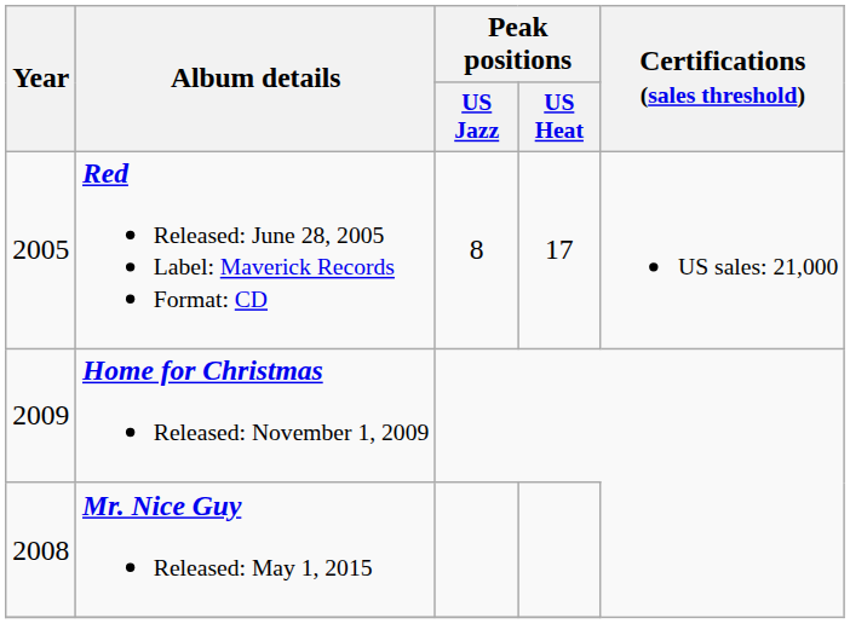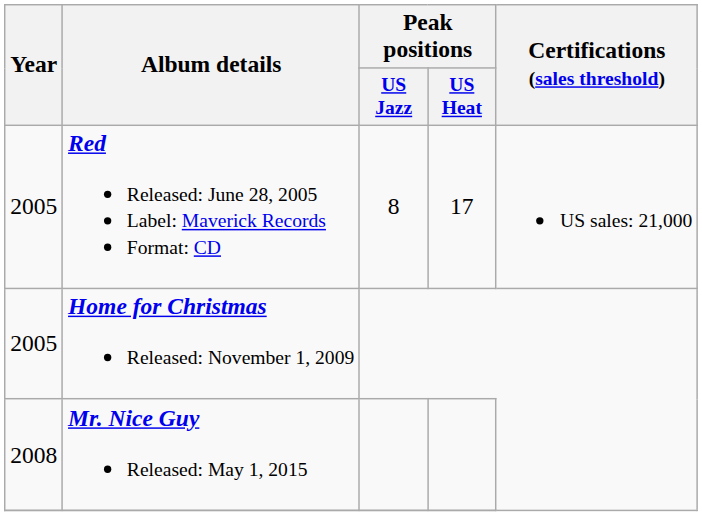Home for Christmas Released: November 1, 2009 | Year: 2009 -> 2005
